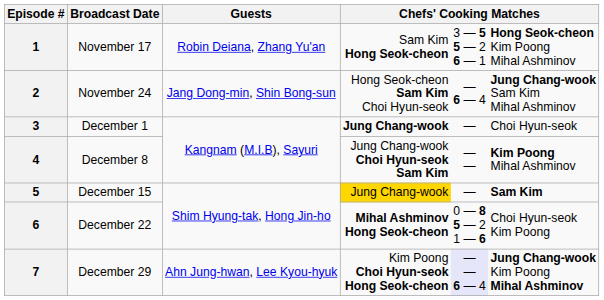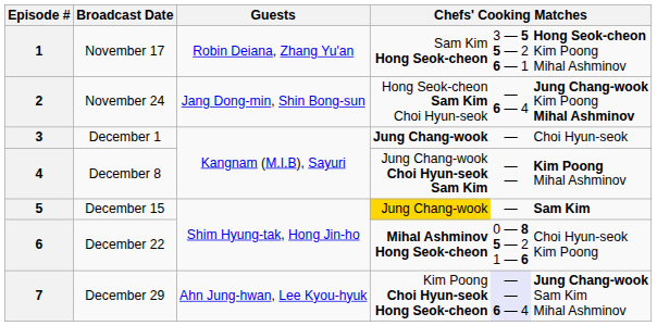2 | column 6: Jung Chang-wook Sam Kim Mihal Ashminov -> Jung Chang-wook Kim Poong Mihal Ashminov
7 | column 6: Jung Chang-wook Kim Poong Mihal Ashminov -> Jung Chang-wook Sam Kim Mihal Ashminov
